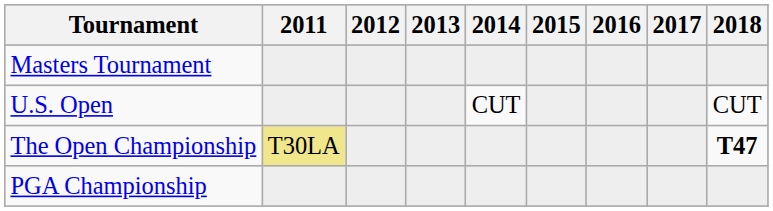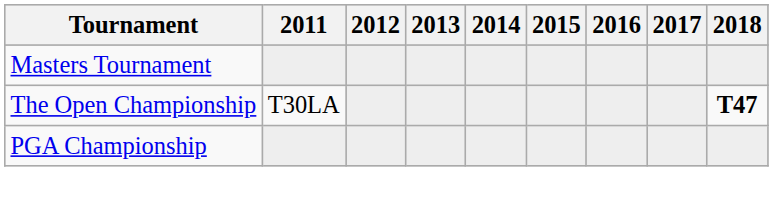- row: U.S. Open | CUT | CUT
The Open Championship | 2011: khaki background -> no background
